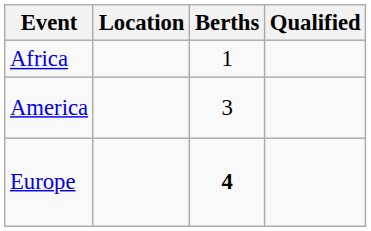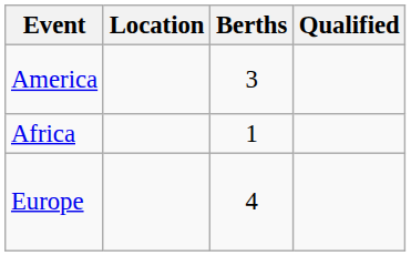rows swapped: Africa <-> America
Europe | Berths: bold -> normal
